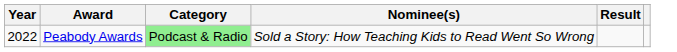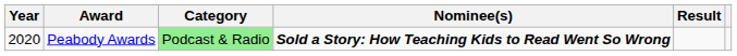Peabody Awards | Year: 2022 -> 2020
Peabody Awards | Nominee(s): normal -> bold
